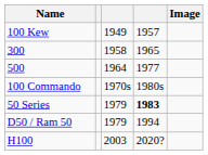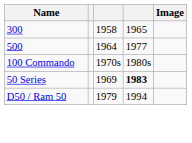- row: 100 Kew | 1949 | 1957
50 Series | column 3: 1979 -> 1969
- row: H100 | 2003 | 2020?
